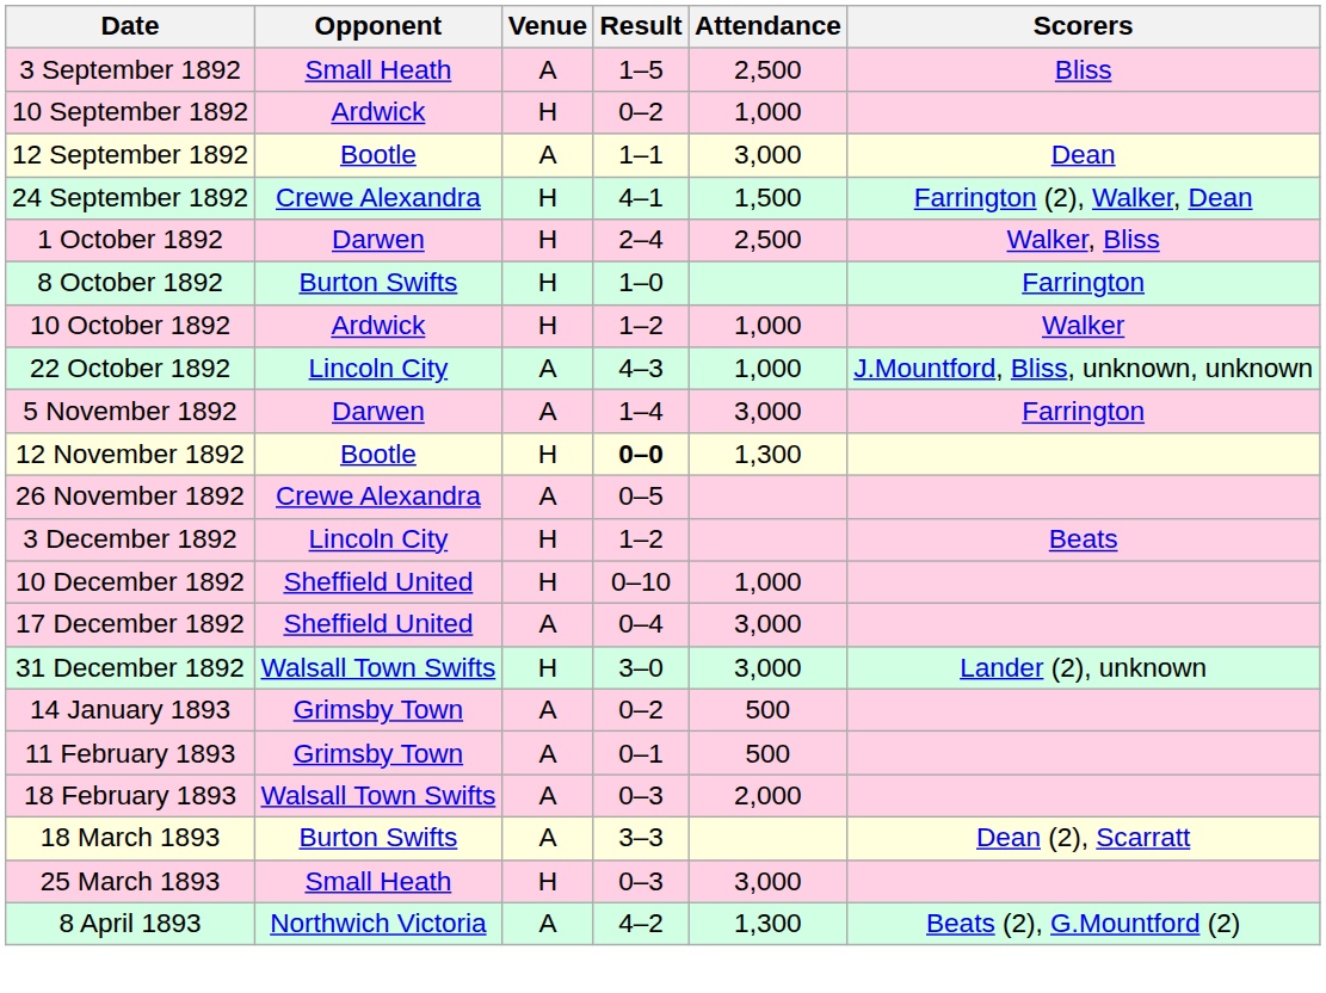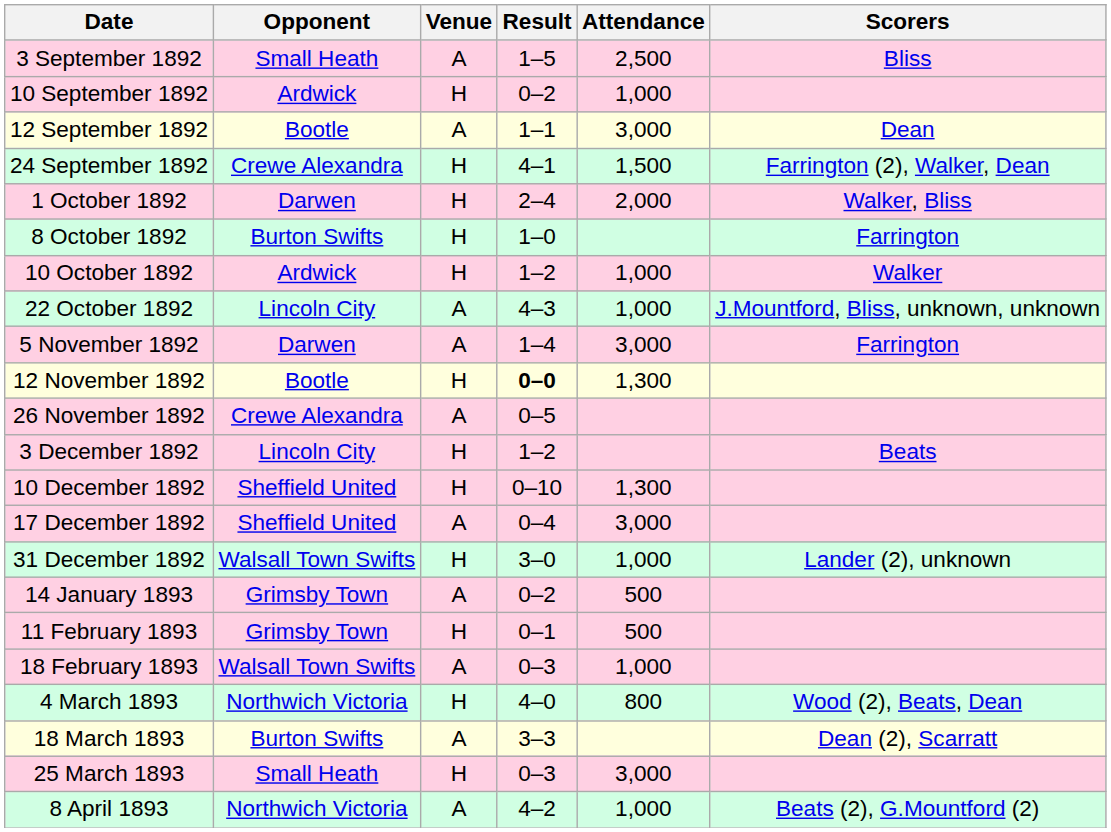1 October 1892 | Attendance: 2,500 -> 2,000
10 December 1892 | Attendance: 1,000 -> 1,300
31 December 1892 | Attendance: 3,000 -> 1,000
11 February 1893 | Venue: A -> H
18 February 1893 | Attendance: 2,000 -> 1,000
+ row: 4 March 1893 | Northwich Victoria | H | 4–0 | 800 | Wood (2), Beats, Dean
8 April 1893 | Attendance: 1,300 -> 1,000
